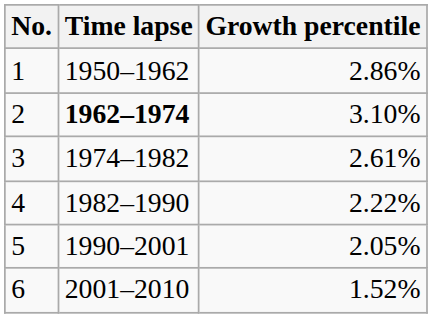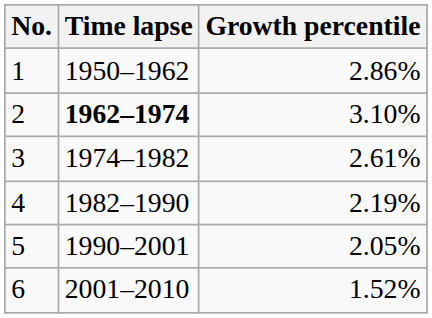4 | Growth percentile: 2.22% -> 2.19%
